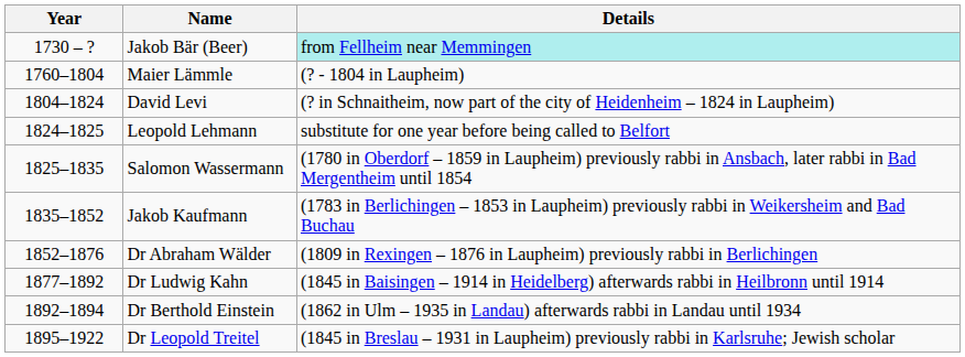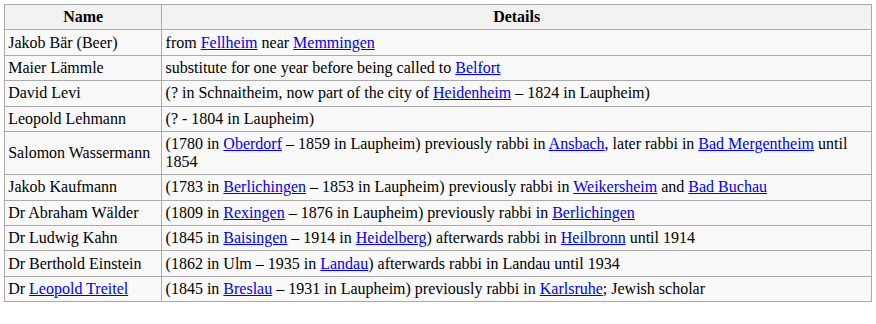- column: Year | 1730 – ? | 1760–1804 | 1804–1824 | 1824–1825 | 1825–1835 | 1835–1852 | 1852–1876 | 1877–1892 | 1892–1894 | 1895–1922
Jakob Bär (Beer) | Details: paleturquoise background -> no background
Maier Lämmle | Details: (? - 1804 in Laupheim) -> substitute for one year before being called to Belfort
Leopold Lehmann | Details: substitute for one year before being called to Belfort -> (? - 1804 in Laupheim)
